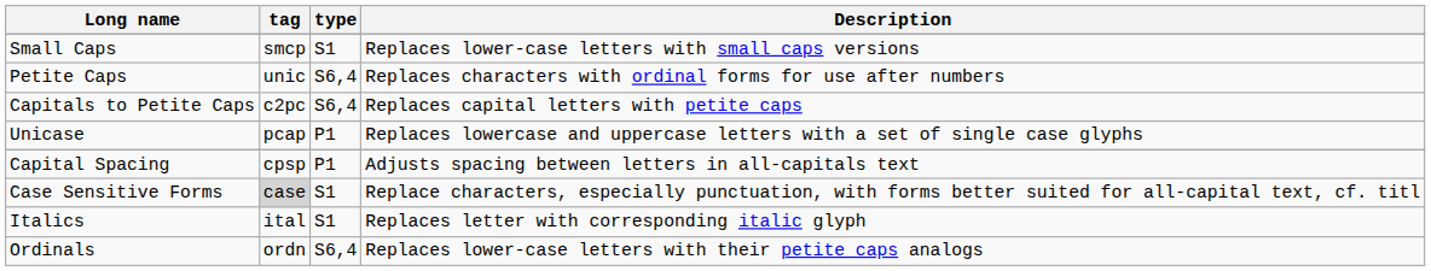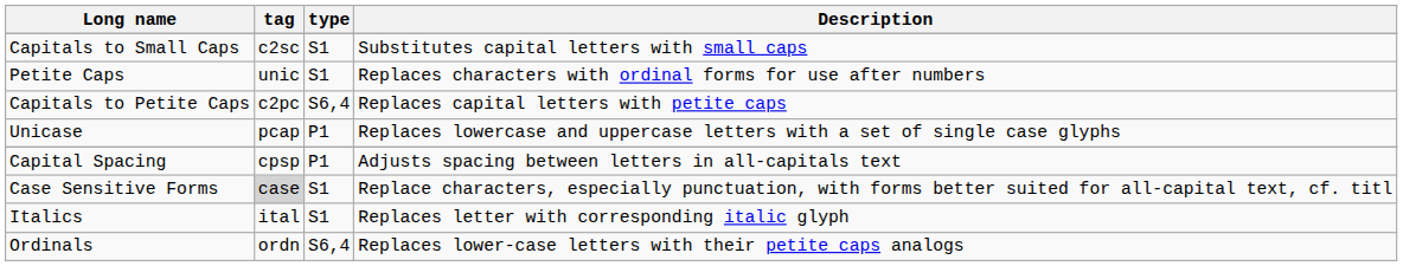- row: Small Caps | smcp | S1 | Replaces lower-case letters with small caps versions
+ row: Capitals to Small Caps | c2sc | S1 | Substitutes capital letters with small caps
Petite Caps | type: S6,4 -> S1
